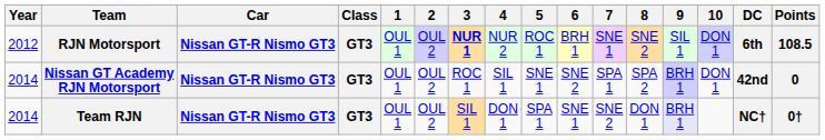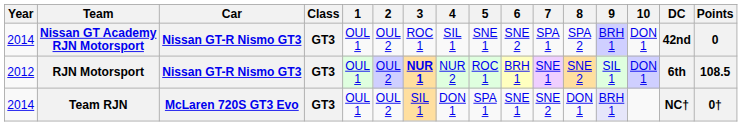rows swapped: RJN Motorsport <-> Nissan GT Academy RJN Motorsport
Team RJN | Car: Nissan GT-R Nismo GT3 -> McLaren 720S GT3 Evo
